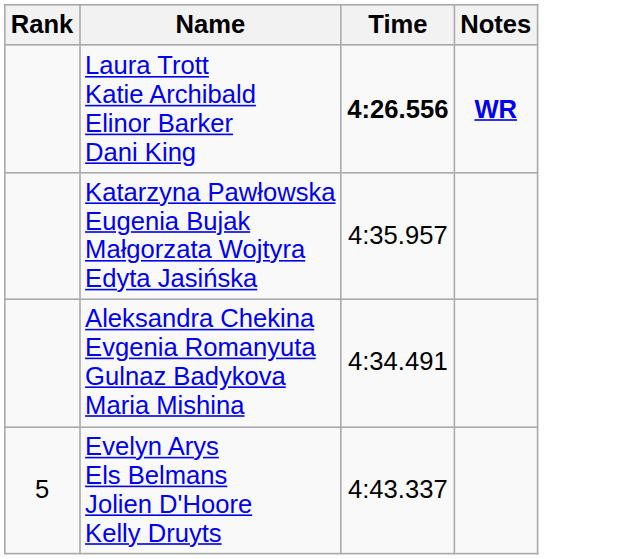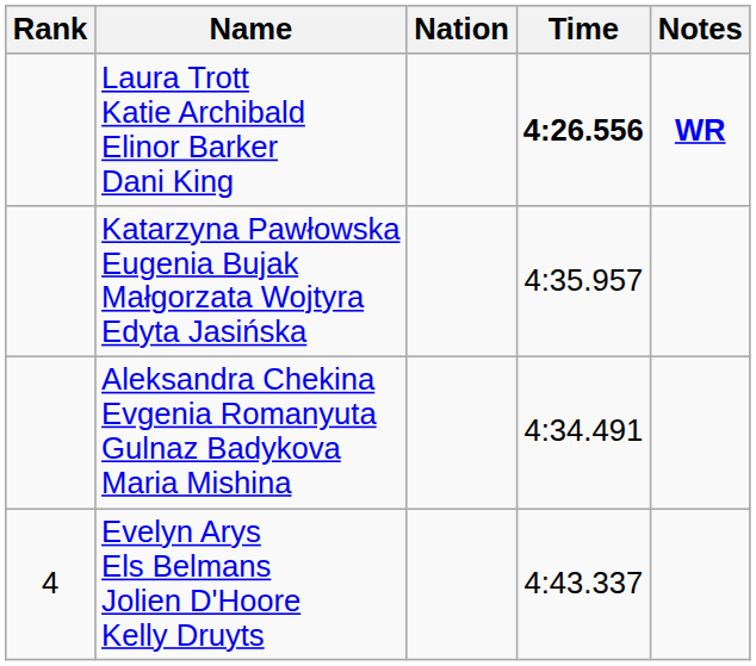+ column: Nation
Evelyn Arys Els Belmans Jolien D'Hoore Kelly Druyts | Rank: 5 -> 4
